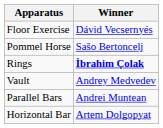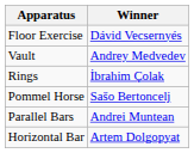rows swapped: Pommel Horse <-> Vault
Rings | Winner: bold -> normal
